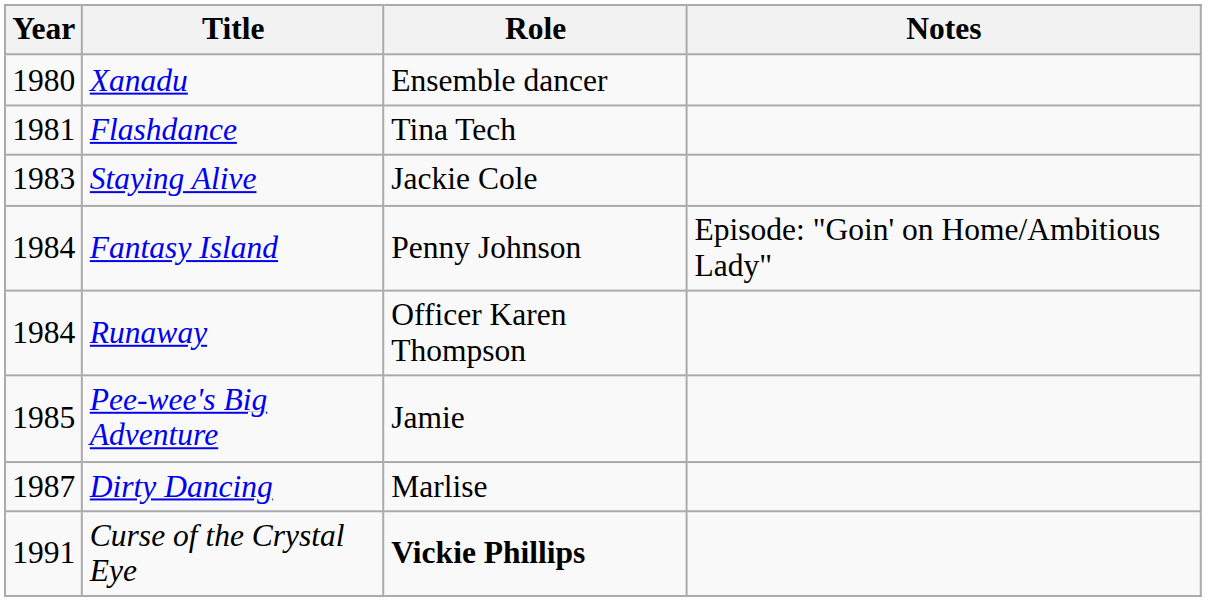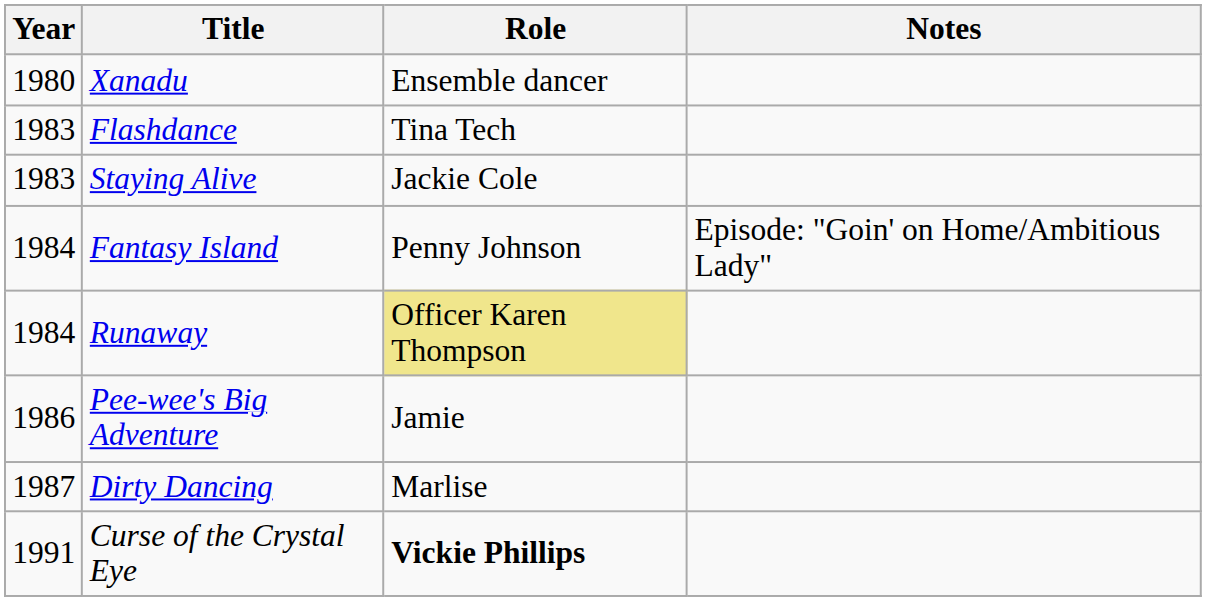Flashdance | Year: 1981 -> 1983
Runaway | Role: no background -> khaki background
Pee-wee's Big Adventure | Year: 1985 -> 1986
